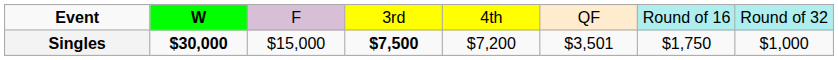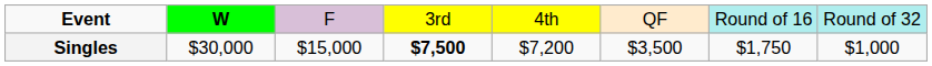Singles | column 2: bold -> normal
Singles | column 6: $3,501 -> $3,500
